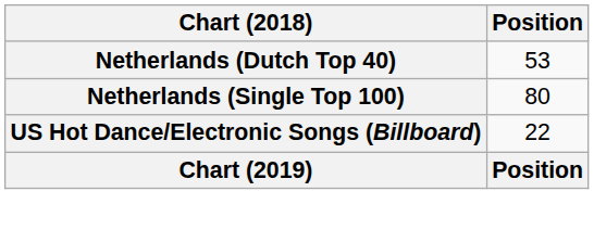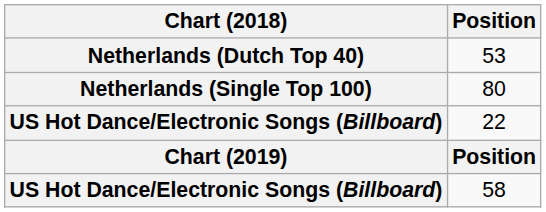+ row: US Hot Dance/Electronic Songs (Billboard) | 58
